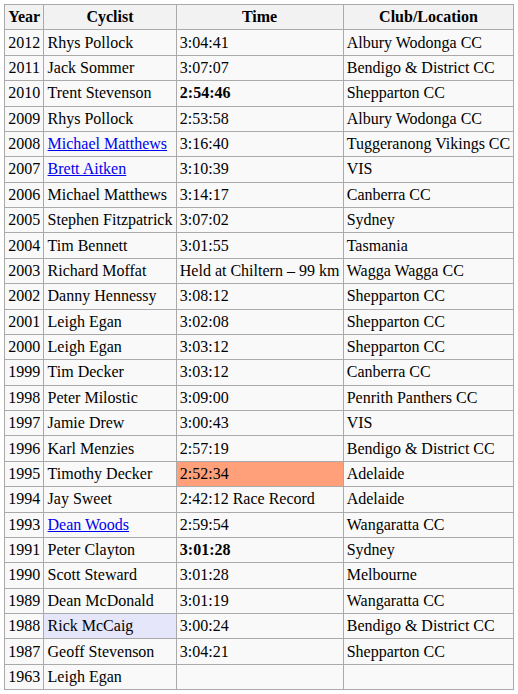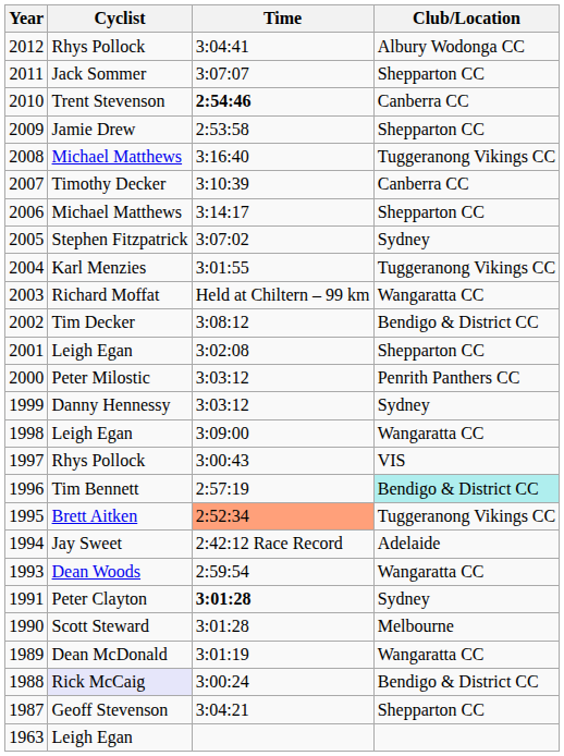2011 | Club/Location: Bendigo & District CC -> Shepparton CC
2010 | Club/Location: Shepparton CC -> Canberra CC
2009 | Cyclist: Rhys Pollock -> Jamie Drew
2009 | Club/Location: Albury Wodonga CC -> Shepparton CC
2007 | Cyclist: Brett Aitken -> Timothy Decker
2007 | Club/Location: VIS -> Canberra CC
2006 | Club/Location: Canberra CC -> Shepparton CC
2004 | Cyclist: Tim Bennett -> Karl Menzies
2004 | Club/Location: Tasmania -> Tuggeranong Vikings CC
2003 | Club/Location: Wagga Wagga CC -> Wangaratta CC
2002 | Cyclist: Danny Hennessy -> Tim Decker
2002 | Club/Location: Shepparton CC -> Bendigo & District CC
2000 | Cyclist: Leigh Egan -> Peter Milostic
2000 | Club/Location: Shepparton CC -> Penrith Panthers CC
1999 | Cyclist: Tim Decker -> Danny Hennessy
1999 | Club/Location: Canberra CC -> Sydney
1998 | Cyclist: Peter Milostic -> Leigh Egan
1998 | Club/Location: Penrith Panthers CC -> Wangaratta CC
1997 | Cyclist: Jamie Drew -> Rhys Pollock
1996 | Cyclist: Karl Menzies -> Tim Bennett
1996 | Club/Location: no background -> paleturquoise background
1995 | Cyclist: Timothy Decker -> Brett Aitken
1995 | Club/Location: Adelaide -> Tuggeranong Vikings CC
